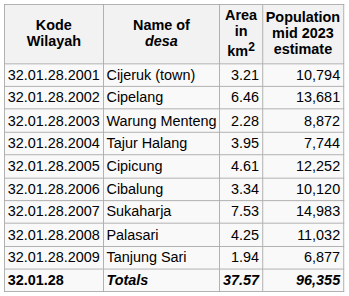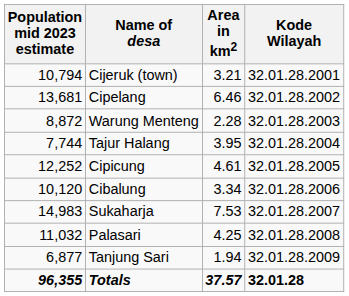columns swapped: Kode Wilayah <-> Population mid 2023 estimate
